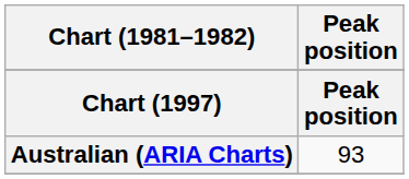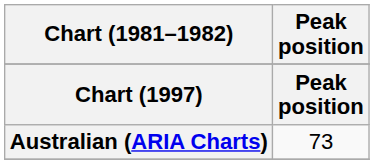Australian (ARIA Charts) | Peak position: 93 -> 73
